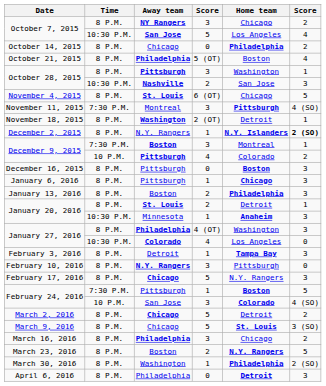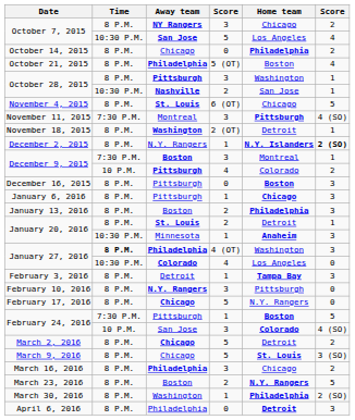October 28, 2015 / Nashville | column 6: 3 -> 1
January 27, 2016 / Philadelphia | Time: normal -> bold
February 17, 2016 | column 6: 3 -> 0
